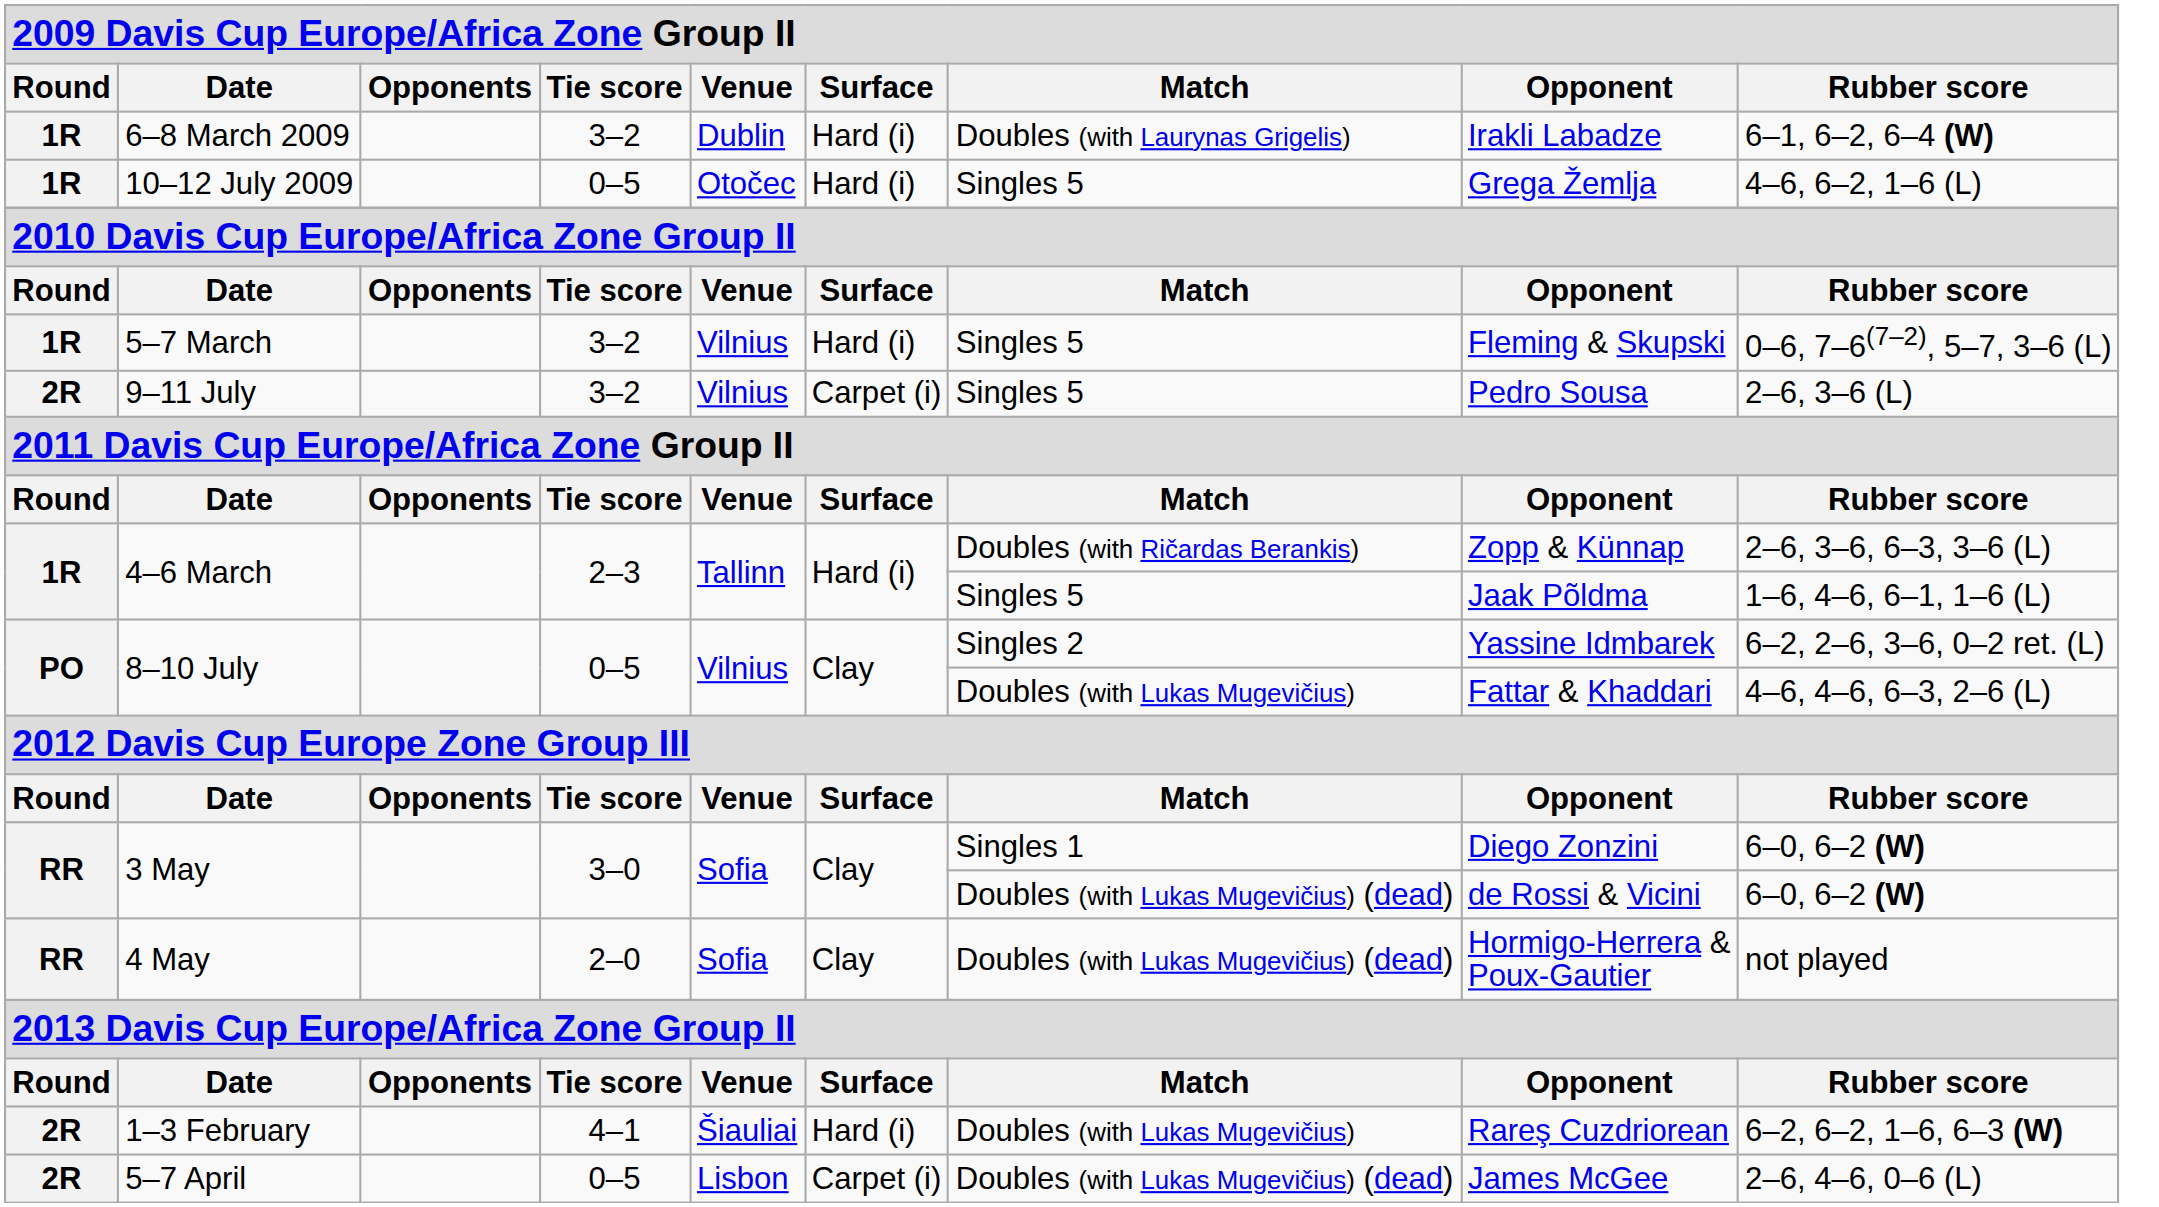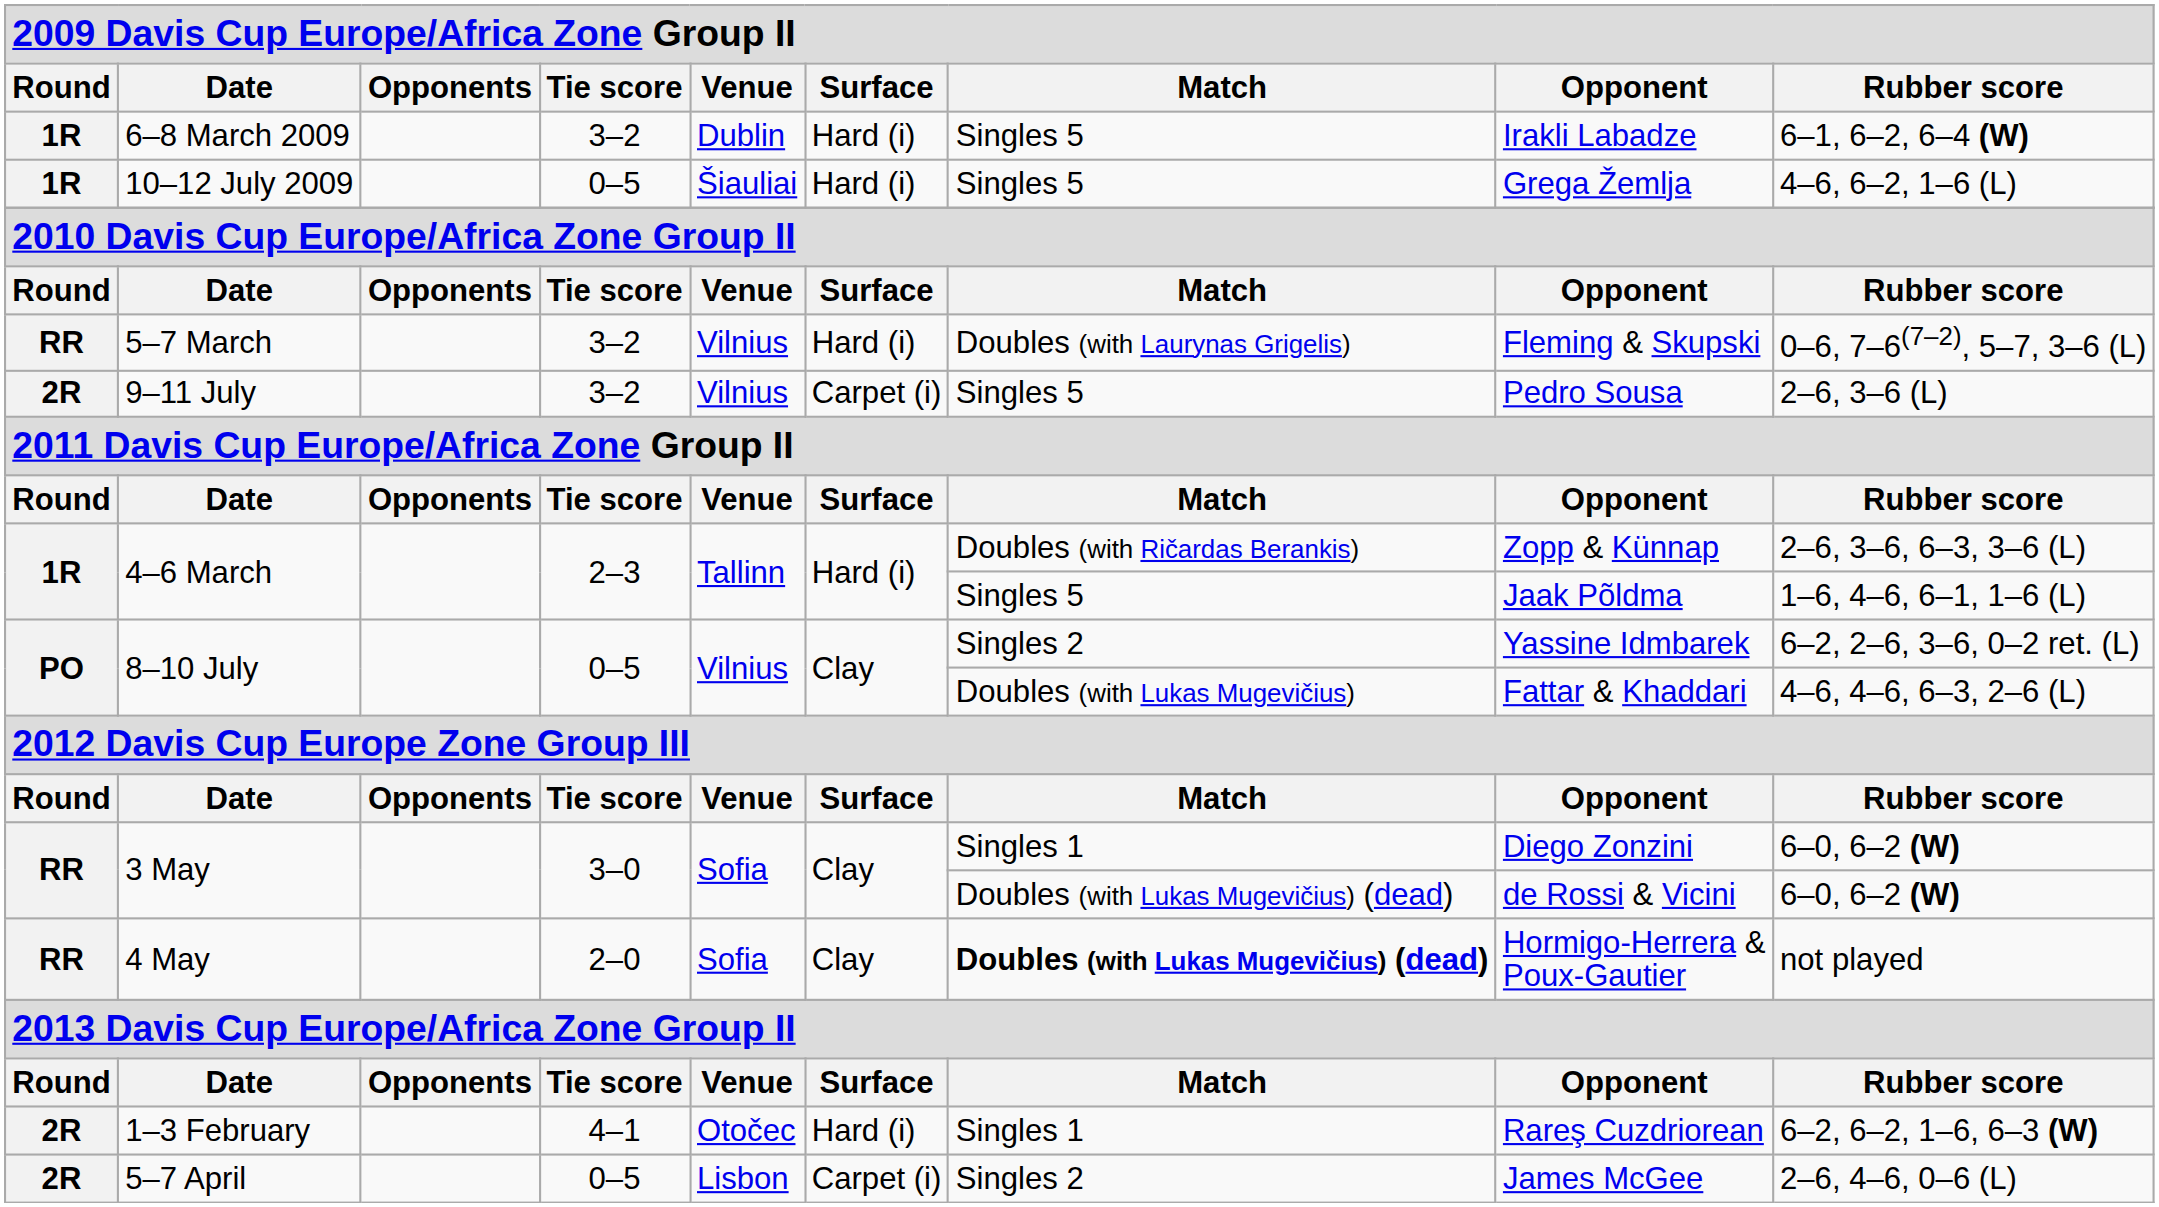6–8 March 2009 | column 7: Doubles (with Laurynas Grigelis) -> Singles 5
10–12 July 2009 | column 5: Otočec -> Šiauliai
5–7 March | column 1: 1R -> RR
5–7 March | column 7: Singles 5 -> Doubles (with Laurynas Grigelis)
4 May | column 7: normal -> bold
1–3 February | column 5: Šiauliai -> Otočec
1–3 February | column 7: Doubles (with Lukas Mugevičius) -> Singles 1
5–7 April | column 7: Doubles (with Lukas Mugevičius) (dead) -> Singles 2
